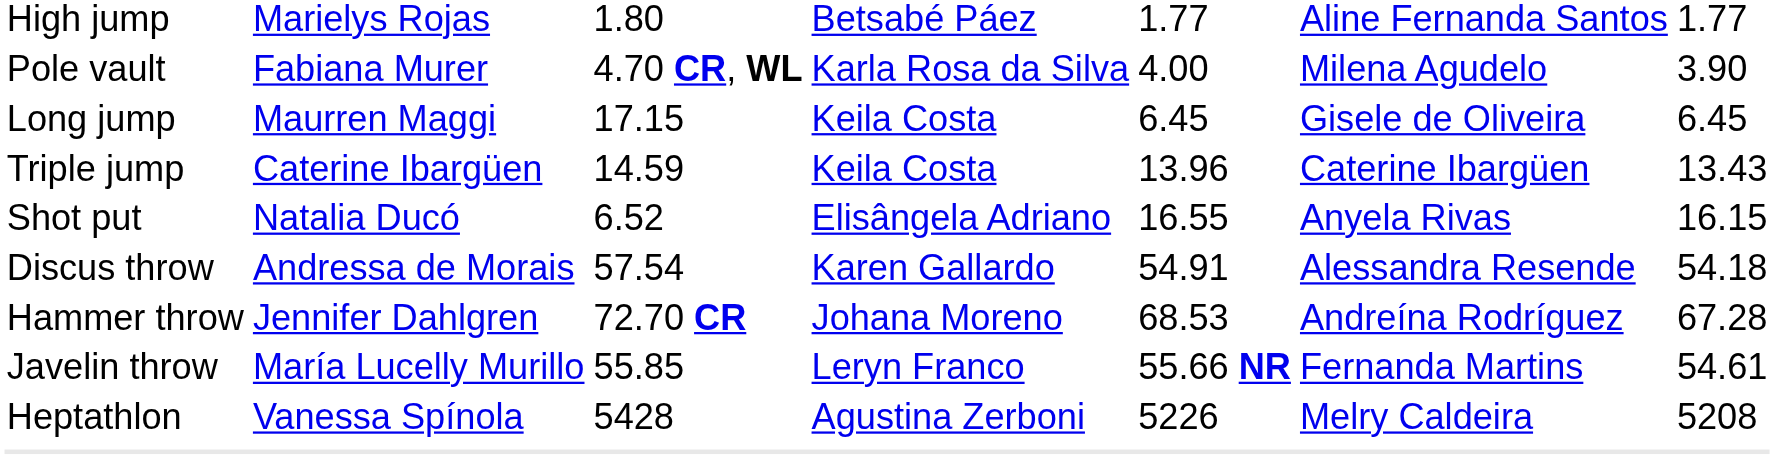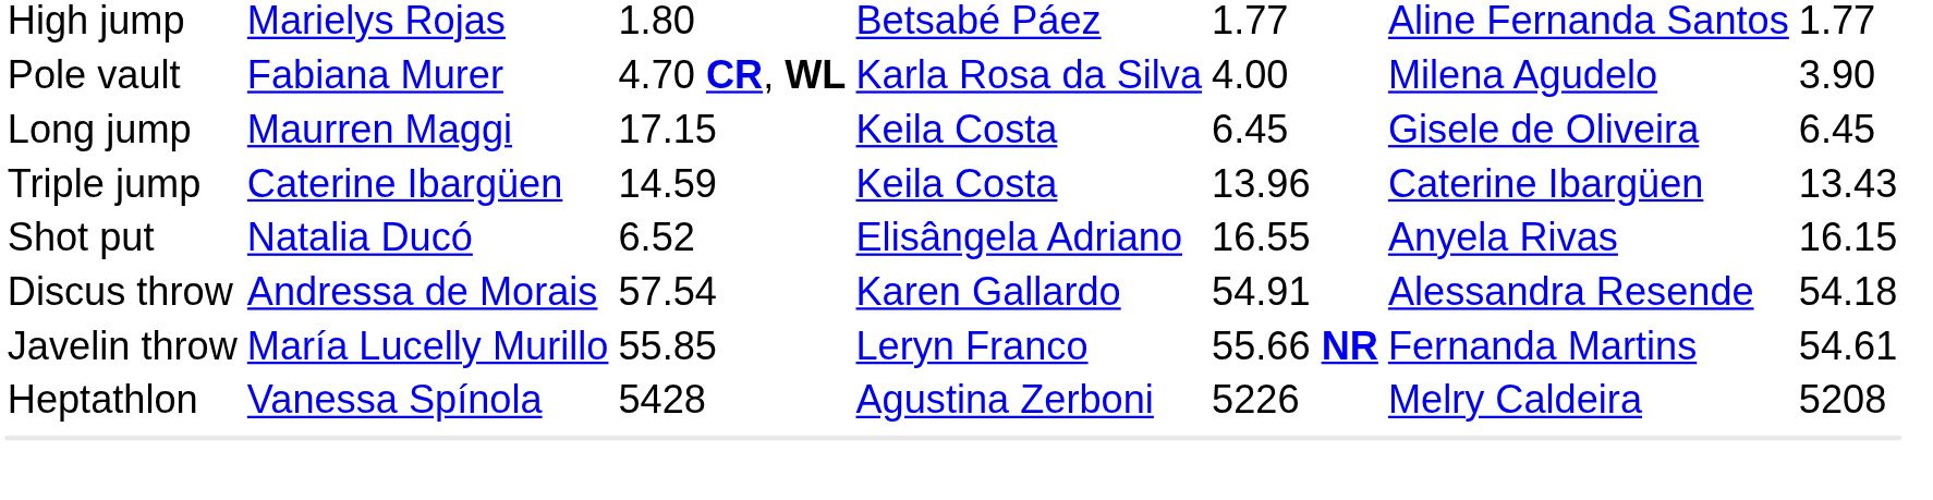- row: Hammer throw | Jennifer Dahlgren | 72.70 CR | Johana Moreno | 68.53 | Andreína Rodríguez | 67.28
